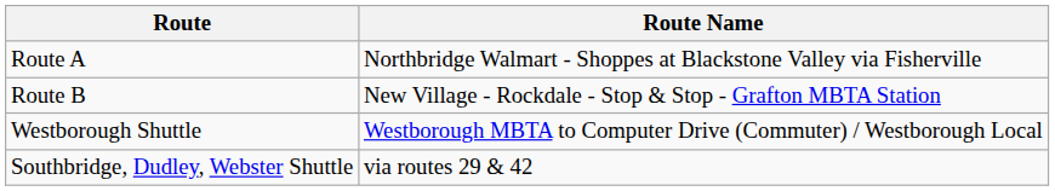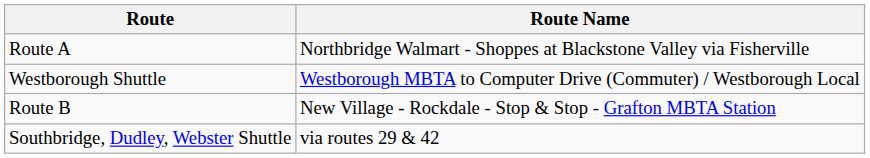rows swapped: Route B <-> Westborough Shuttle
